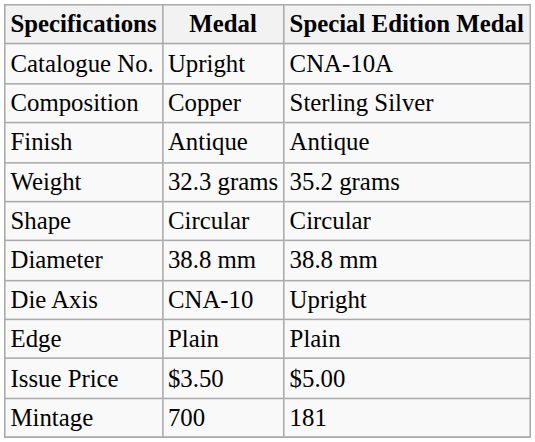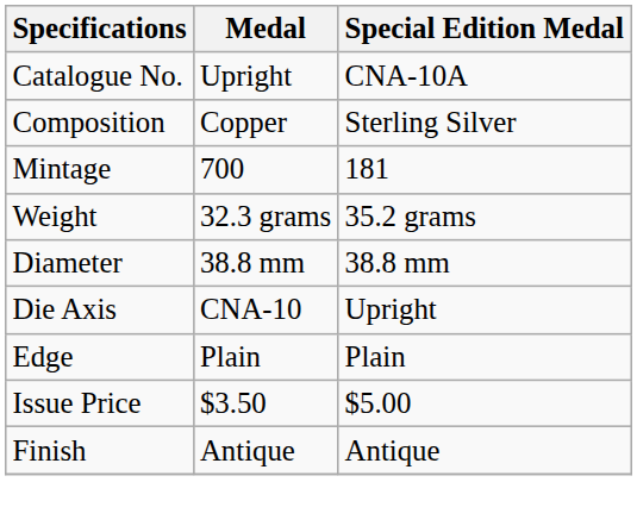rows swapped: Finish <-> Mintage
- row: Shape | Circular | Circular
